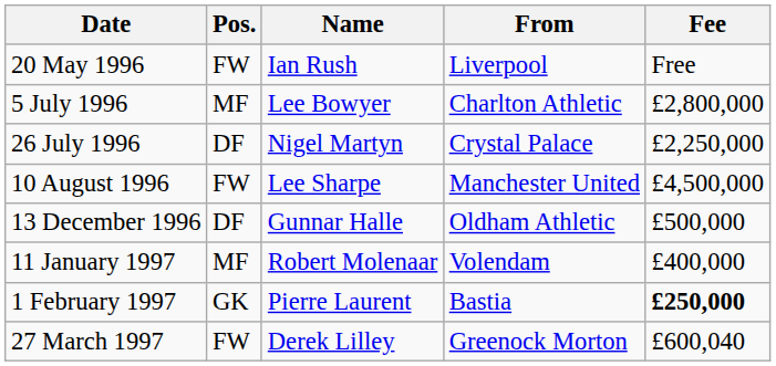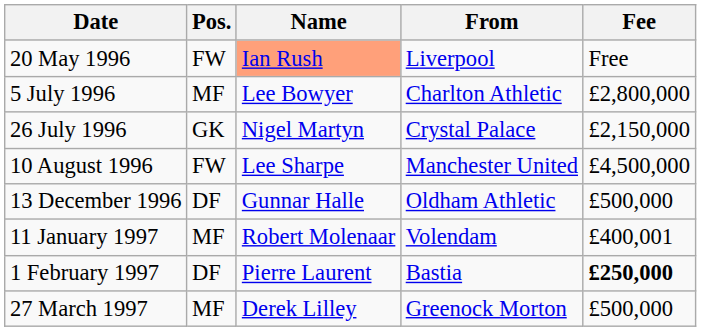20 May 1996 | Name: no background -> lightsalmon background
26 July 1996 | Pos.: DF -> GK
26 July 1996 | Fee: £2,250,000 -> £2,150,000
11 January 1997 | Fee: £400,000 -> £400,001
1 February 1997 | Pos.: GK -> DF
27 March 1997 | Pos.: FW -> MF
27 March 1997 | Fee: £600,040 -> £500,000
